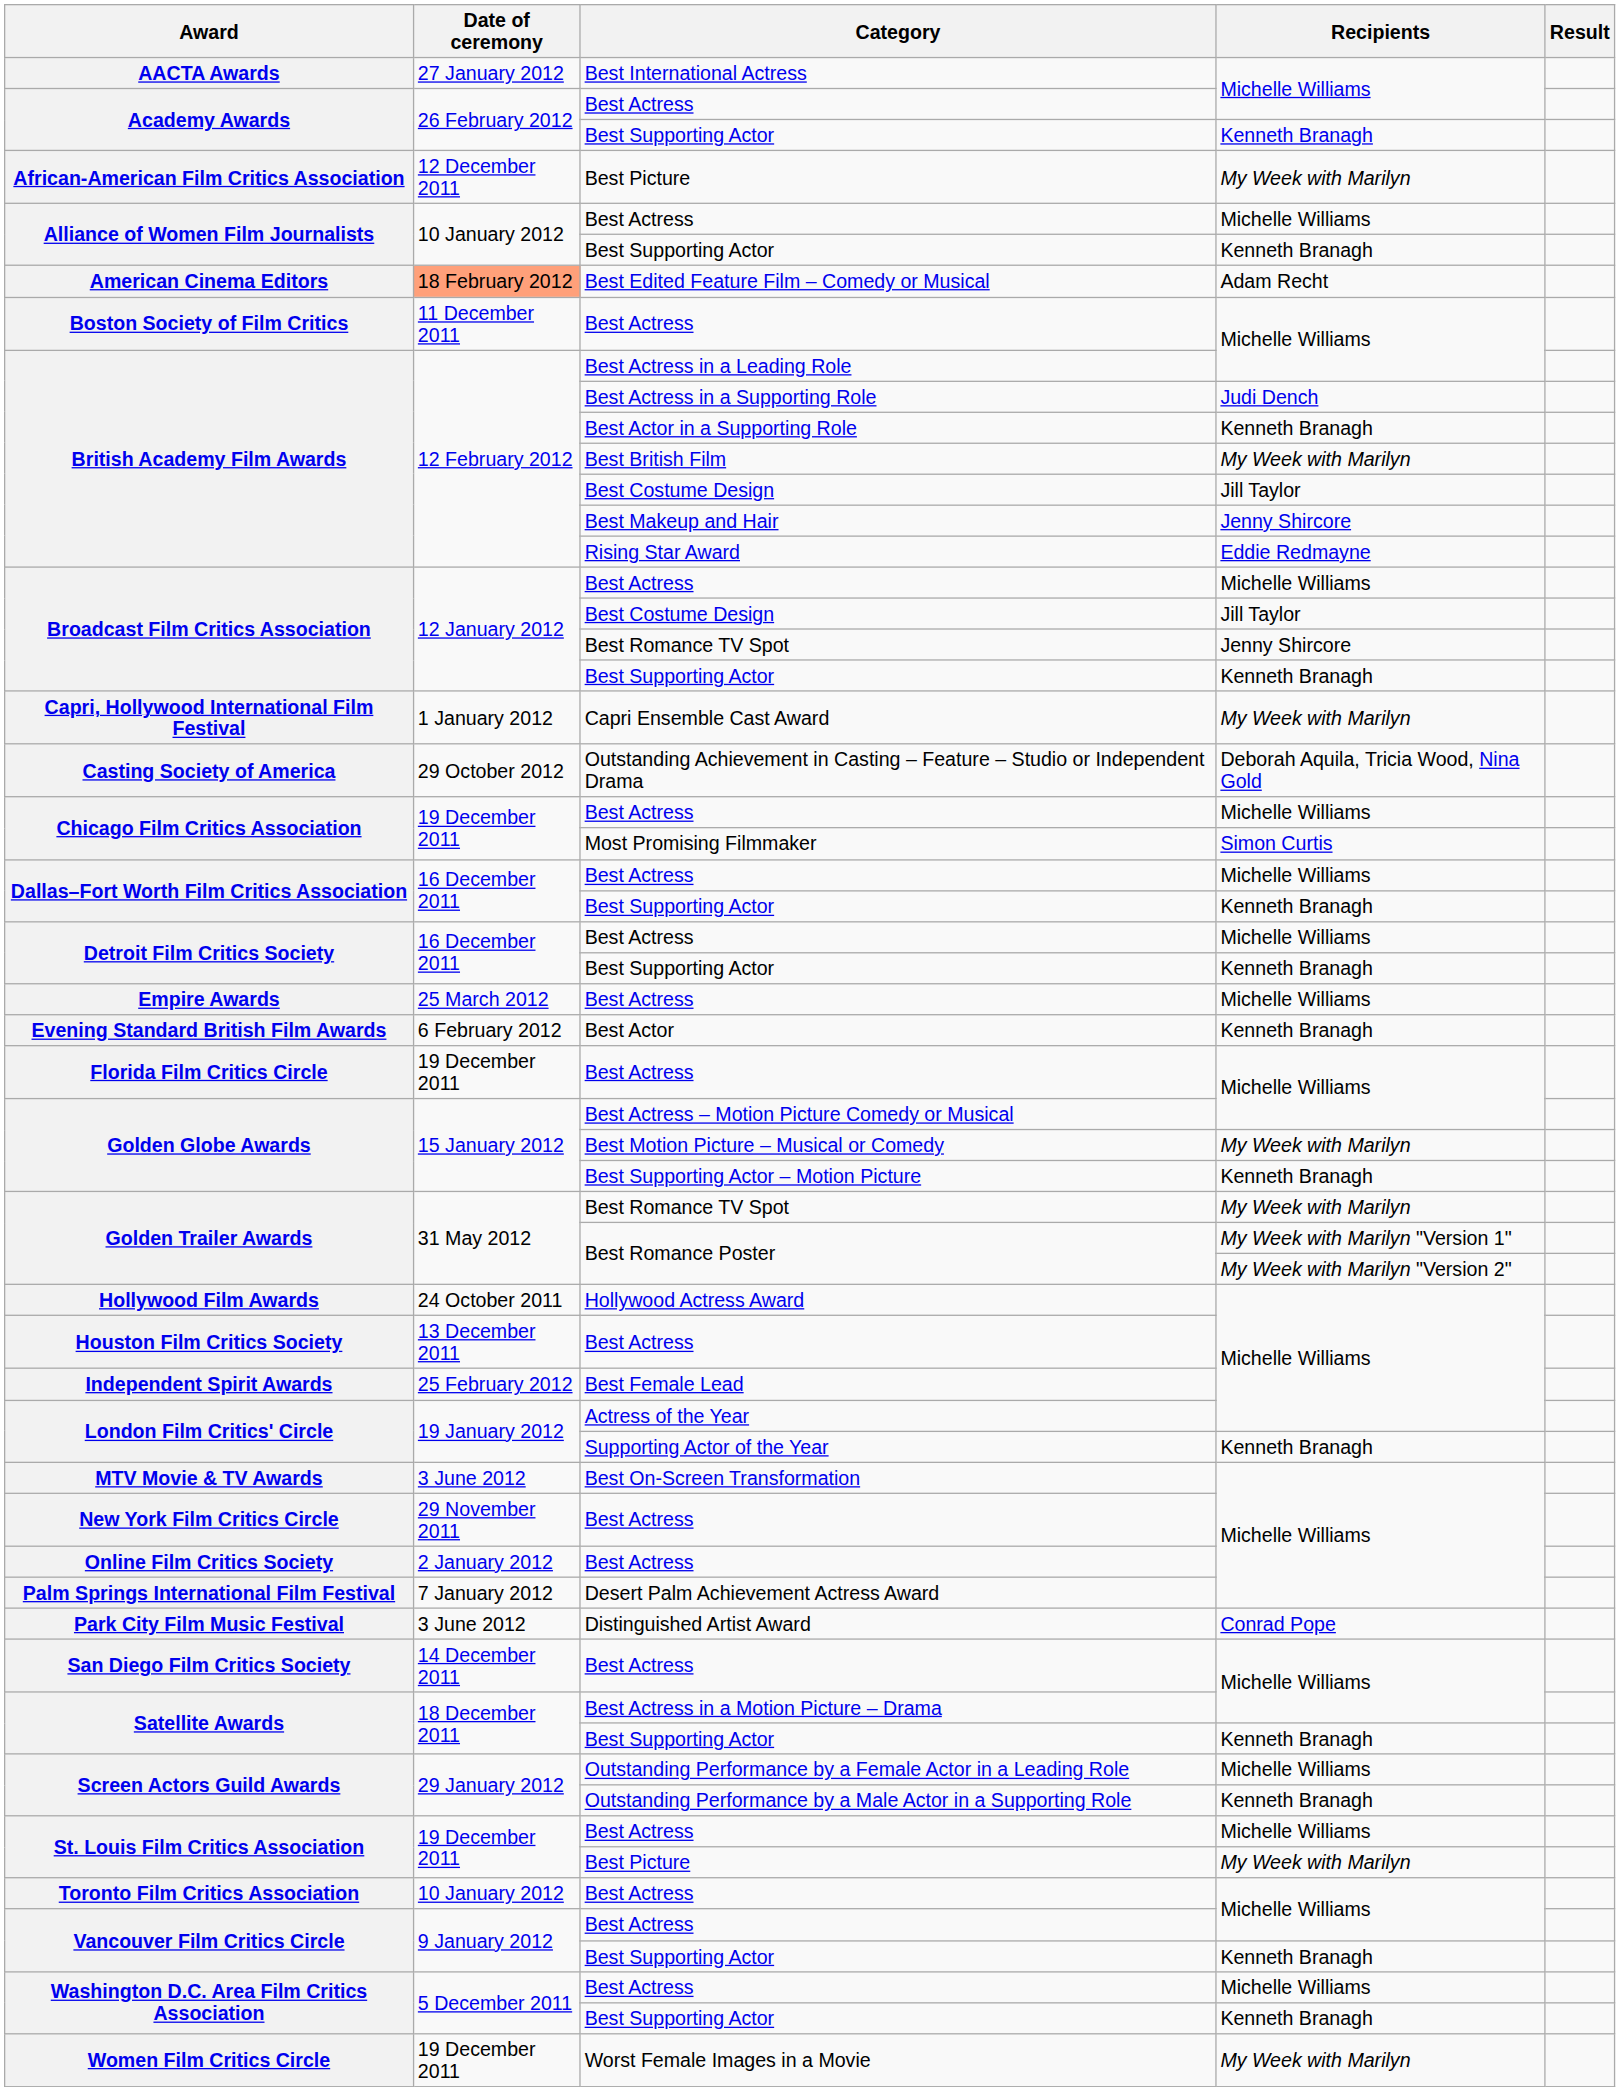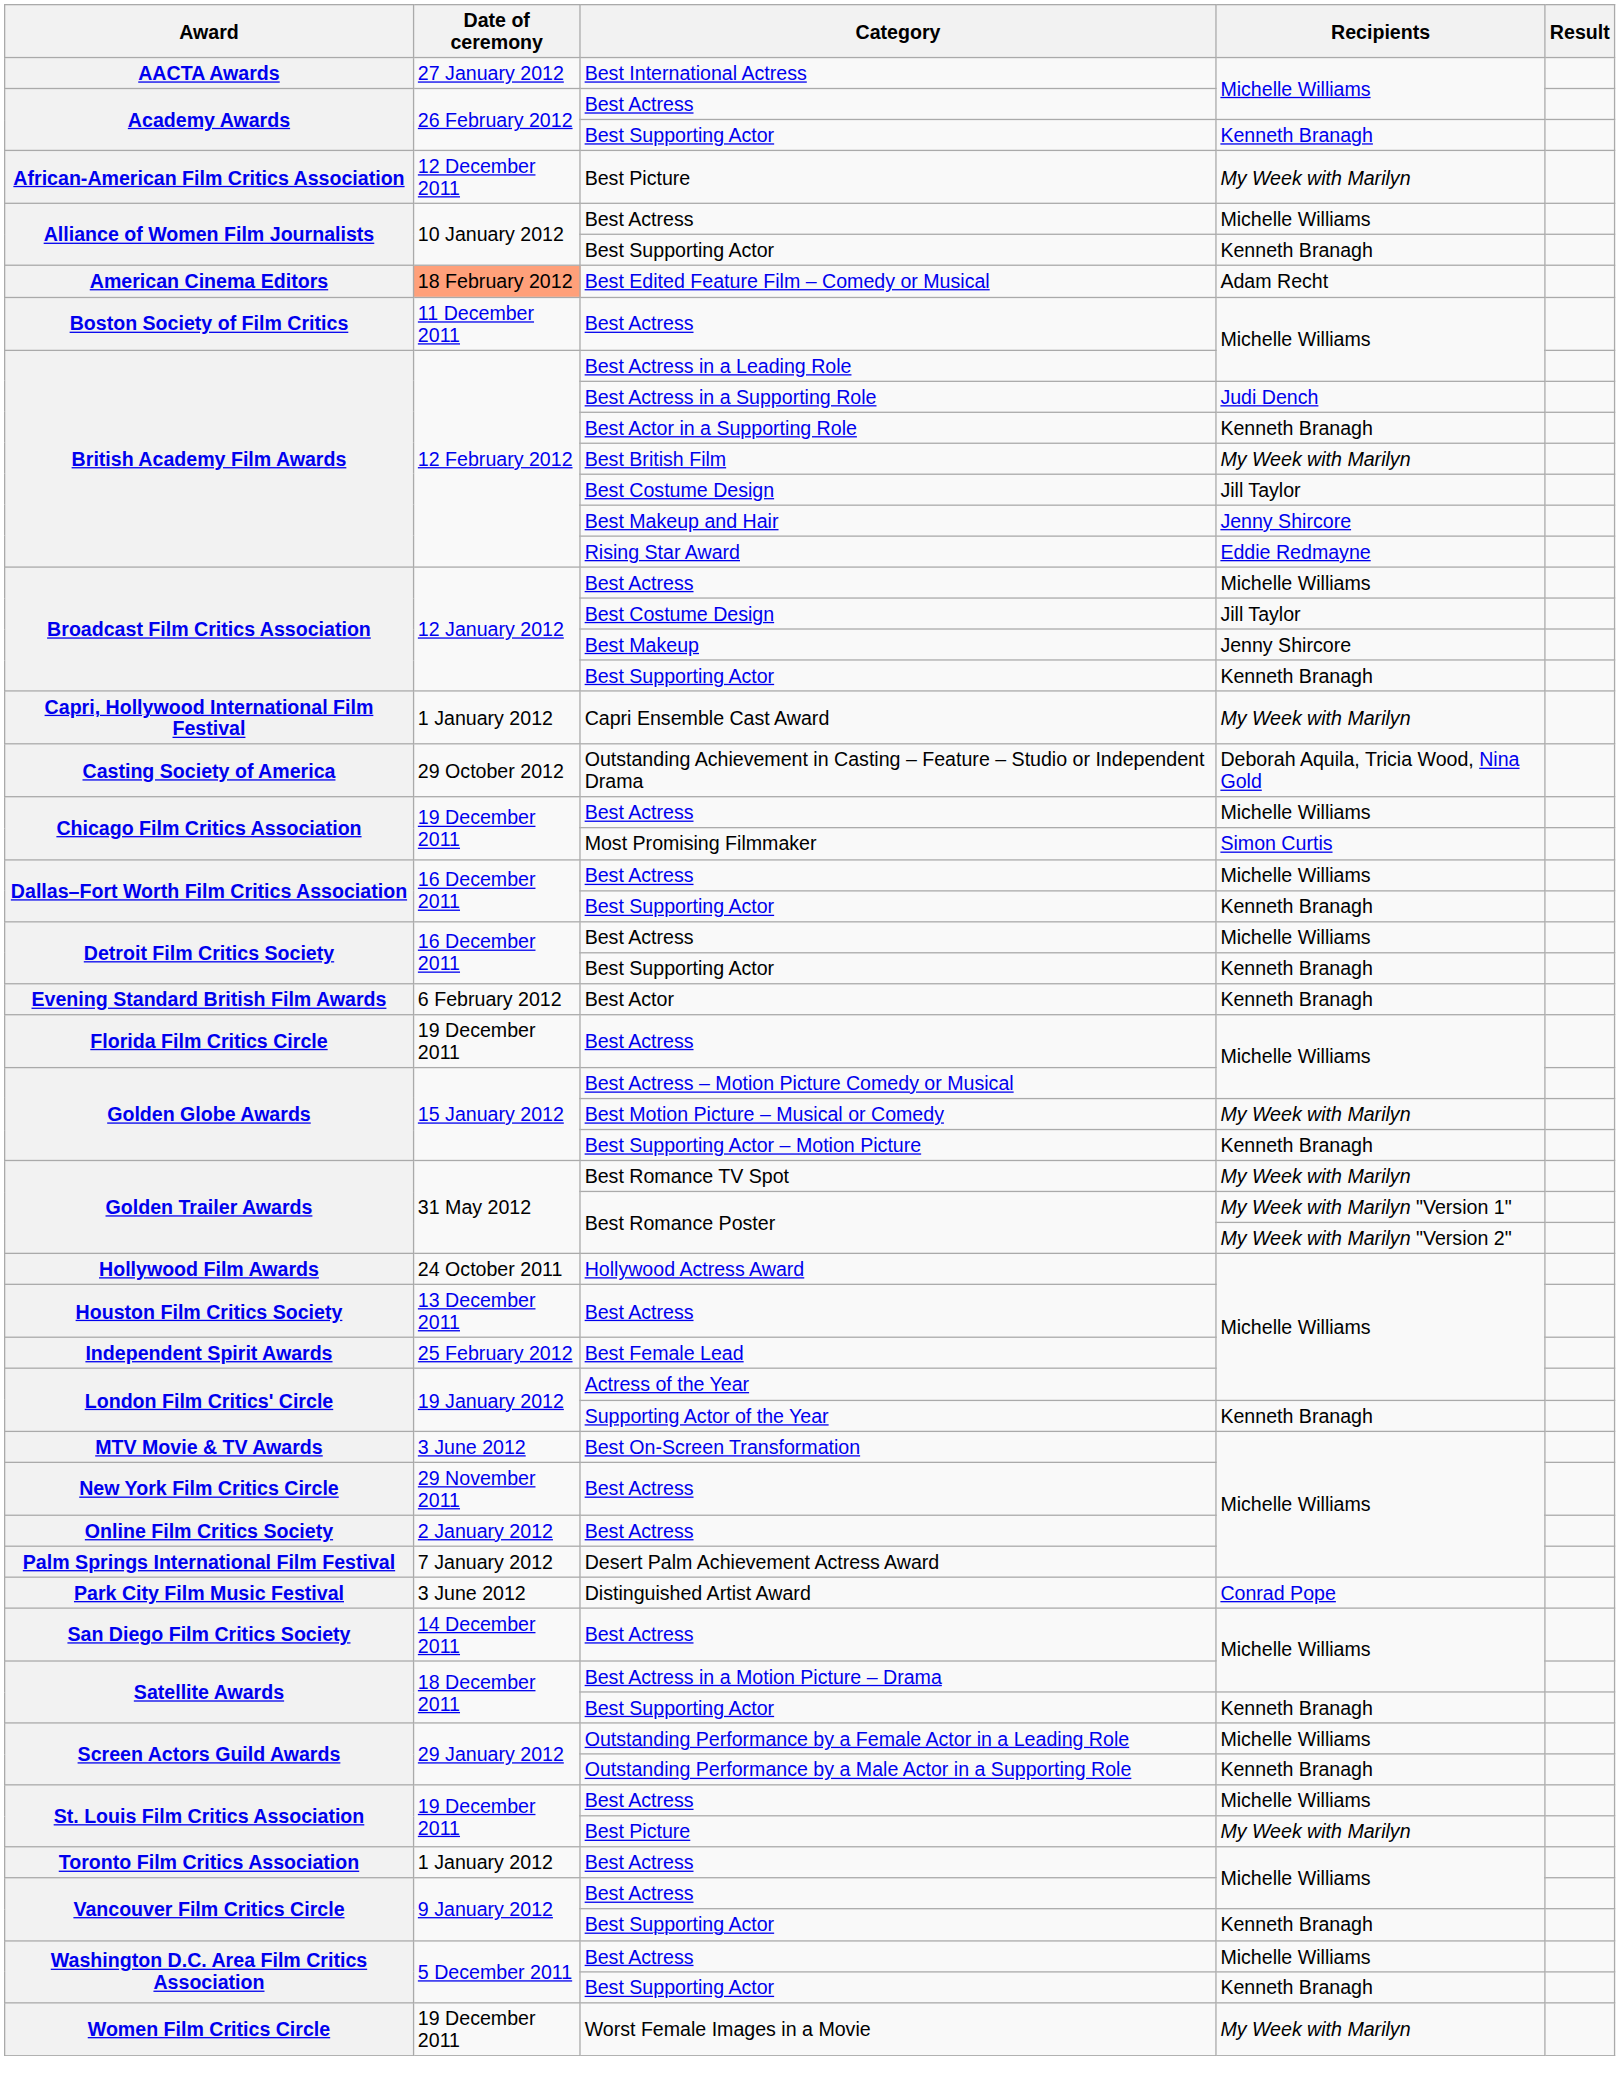Broadcast Film Critics Association / Jenny Shircore | Category: Best Romance TV Spot -> Best Makeup
- row: Empire Awards | 25 March 2012 | Best Actress | Michelle Williams
Toronto Film Critics Association | Date of ceremony: 10 January 2012 -> 1 January 2012
